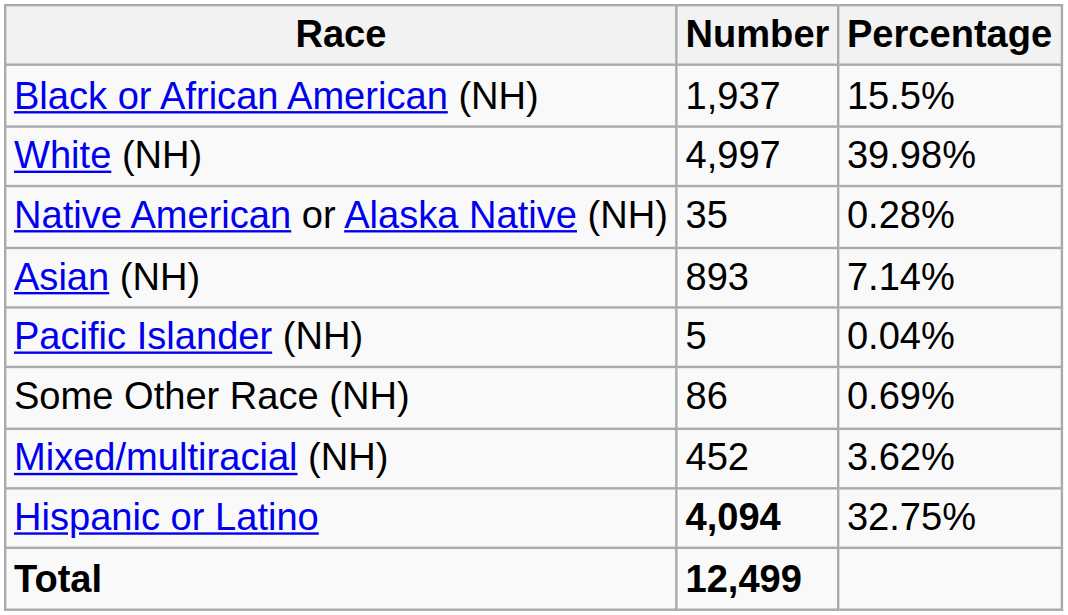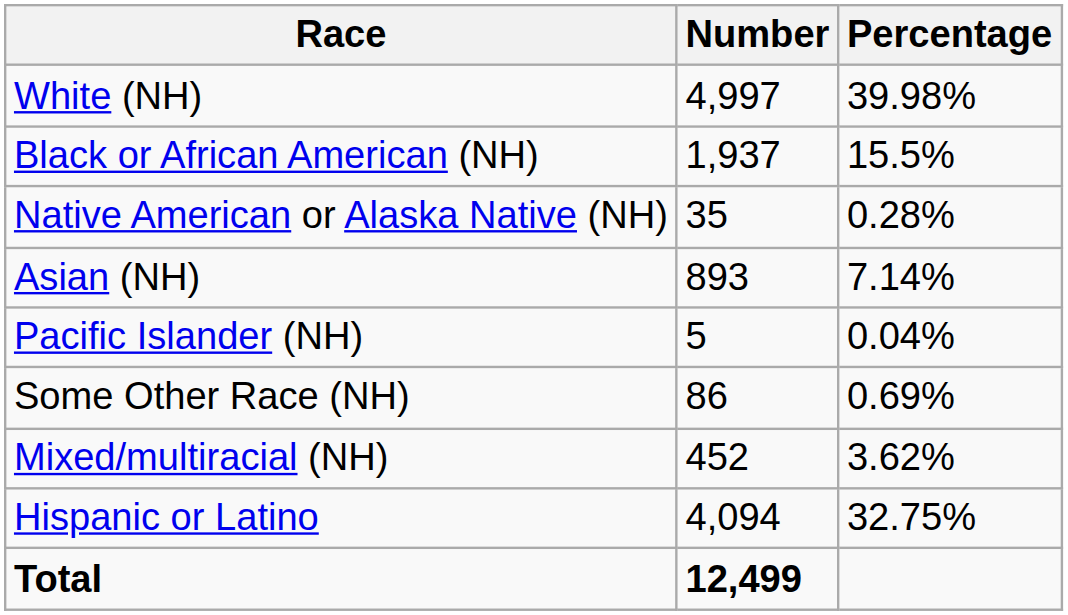rows swapped: White (NH) <-> Black or African American (NH)
Hispanic or Latino | Number: bold -> normal
